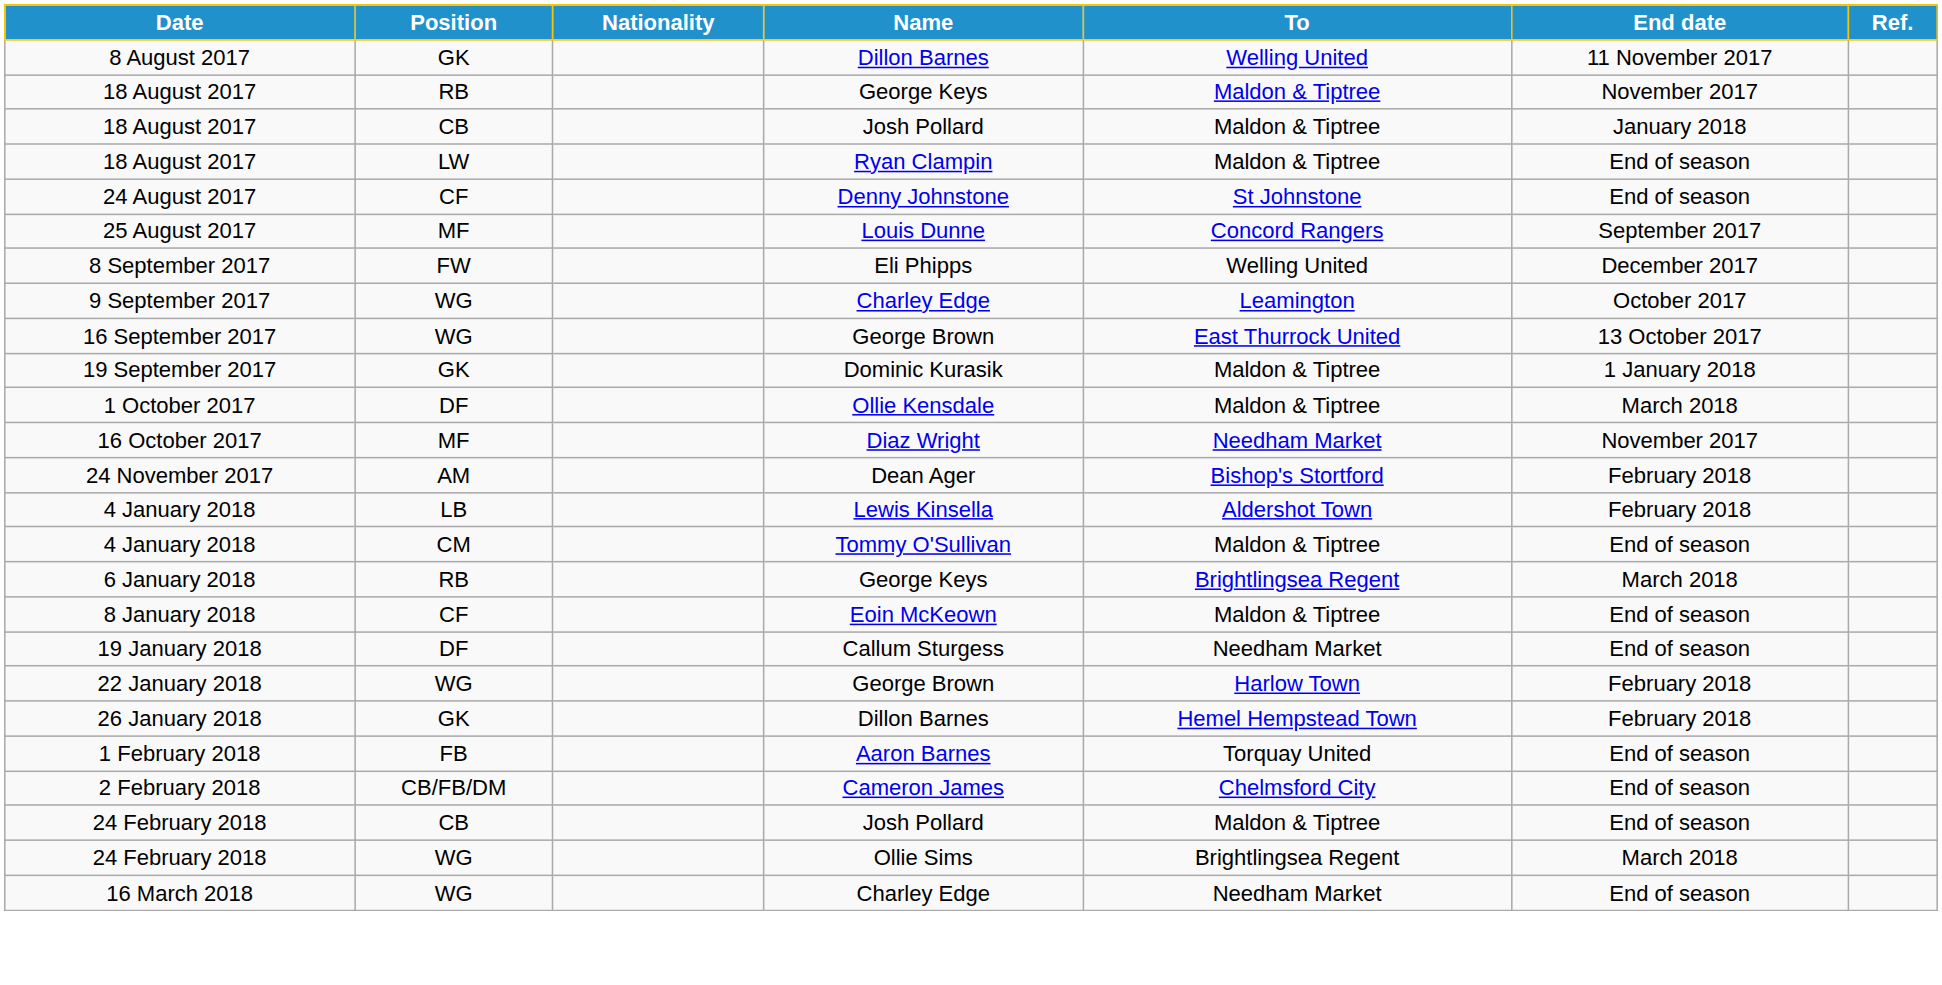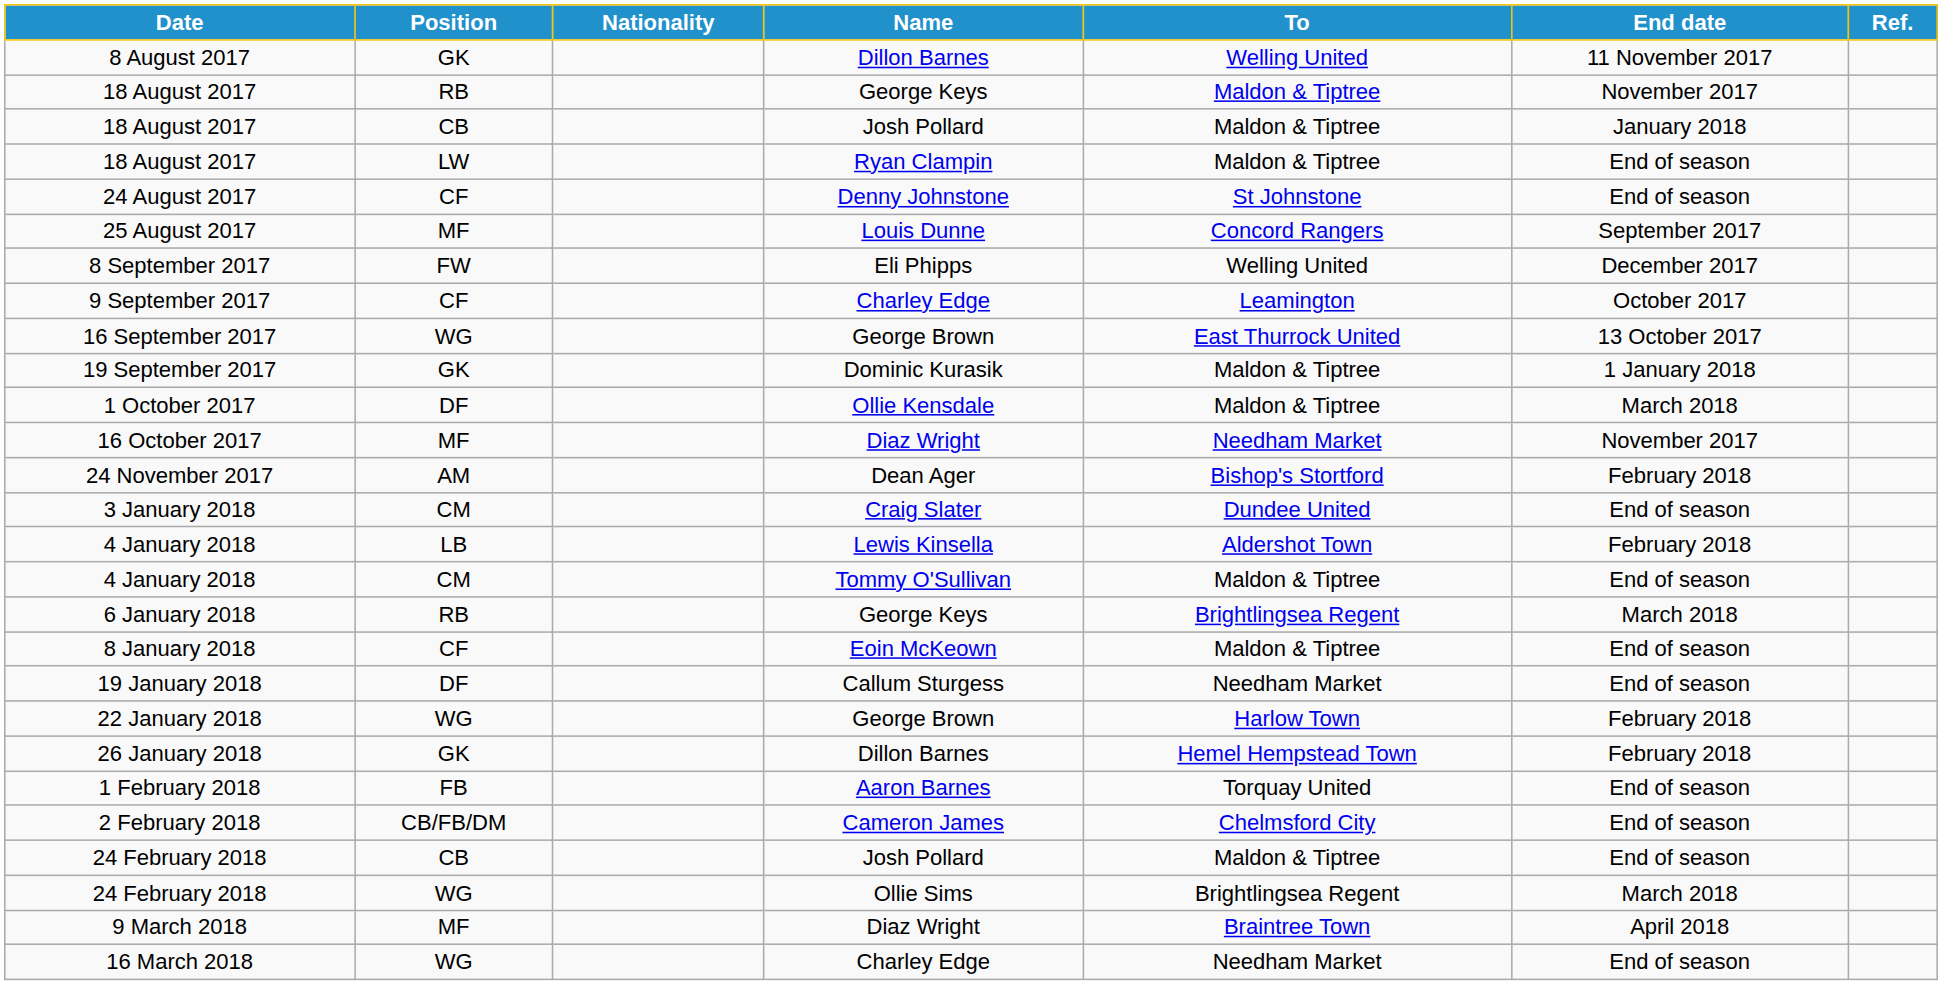9 September 2017 | Position: WG -> CF
+ row: 3 January 2018 | CM | Craig Slater | Dundee United | End of season
+ row: 9 March 2018 | MF | Diaz Wright | Braintree Town | April 2018
